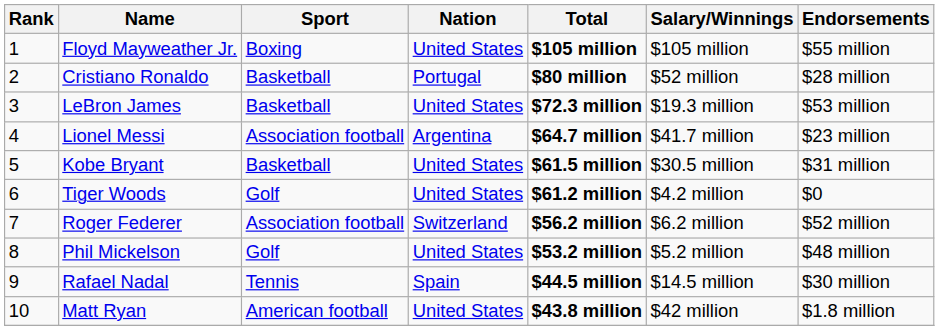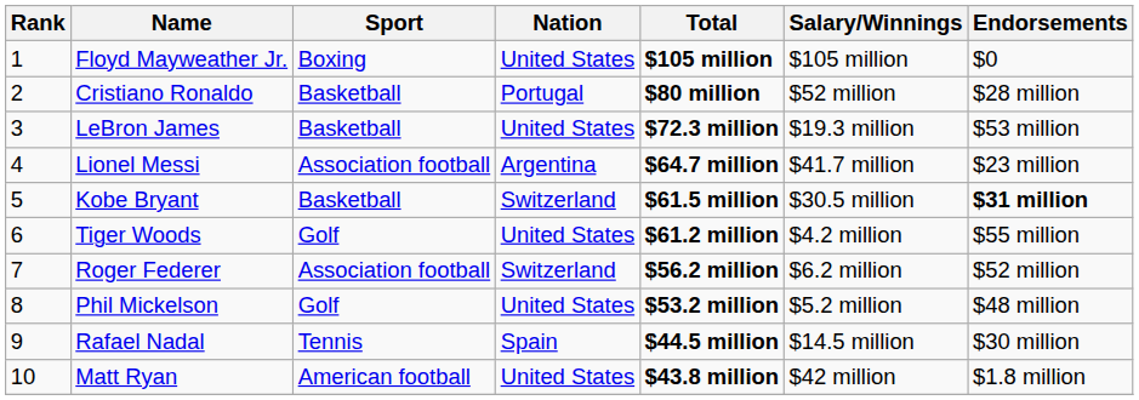Floyd Mayweather Jr. | Endorsements: $55 million -> $0
Kobe Bryant | Nation: United States -> Switzerland
Kobe Bryant | Endorsements: normal -> bold
Tiger Woods | Endorsements: $0 -> $55 million
